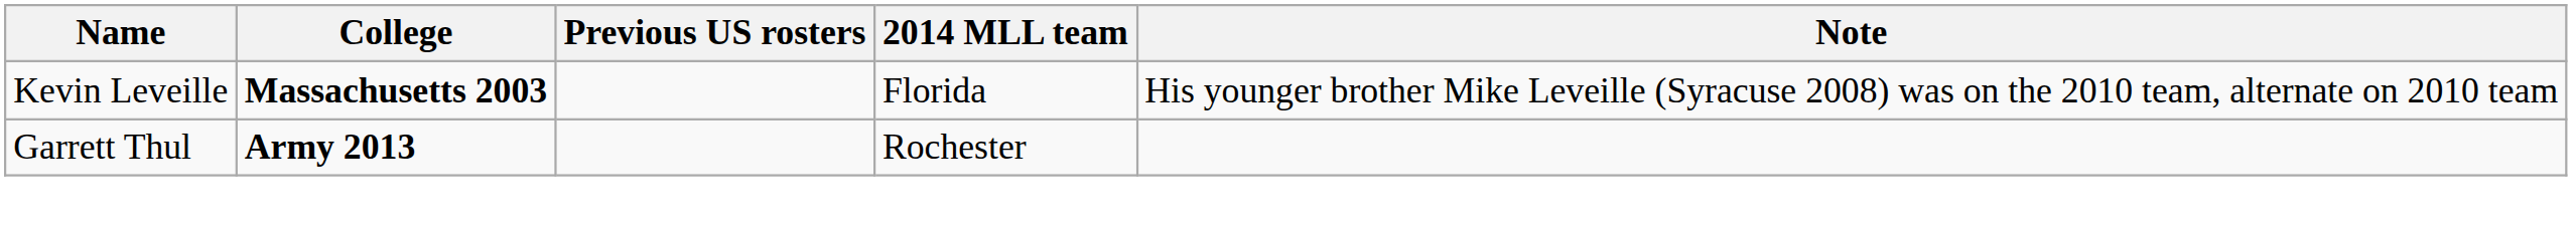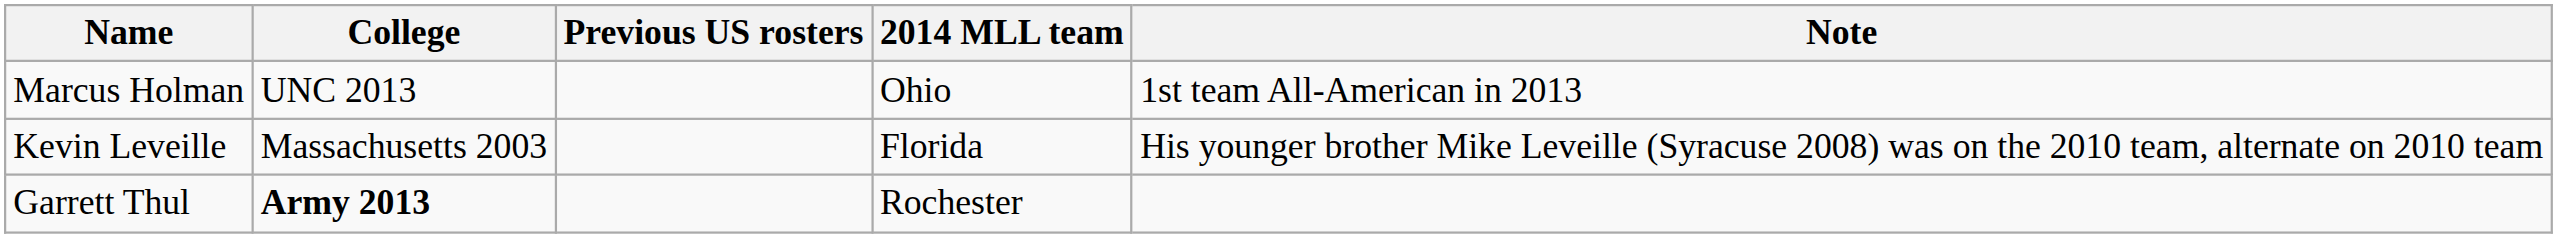+ row: Marcus Holman | UNC 2013 | Ohio | 1st team All-American in 2013
Kevin Leveille | College: bold -> normal
